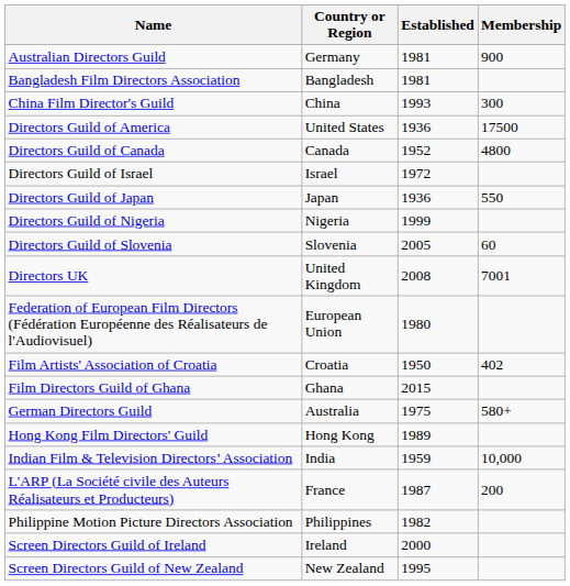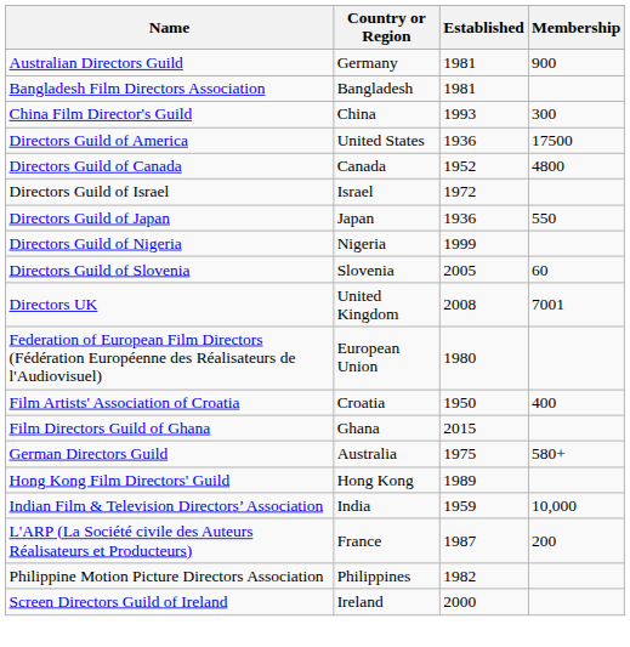Film Artists' Association of Croatia | Membership: 402 -> 400
- row: Screen Directors Guild of New Zealand | New Zealand | 1995
